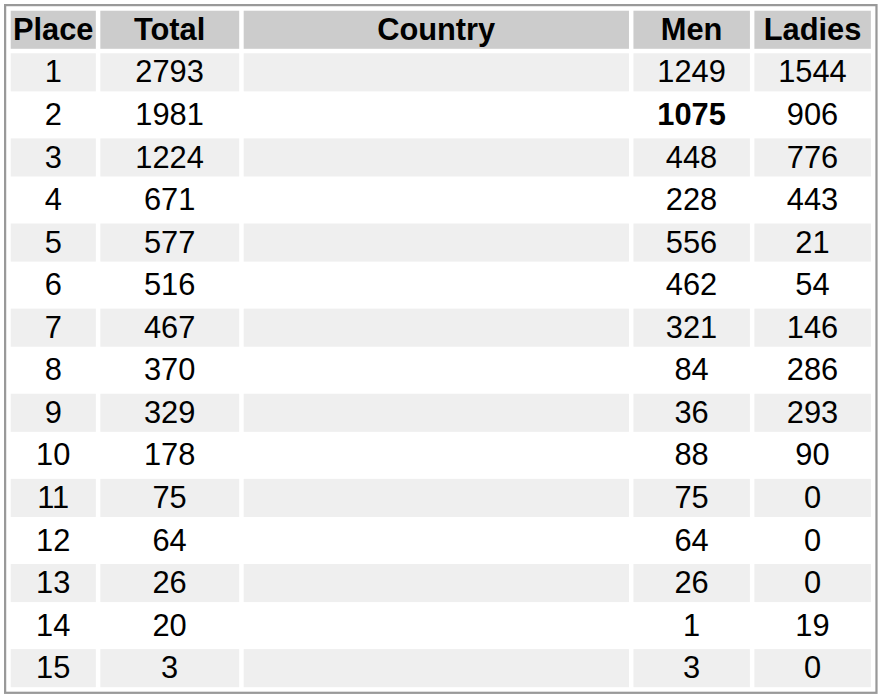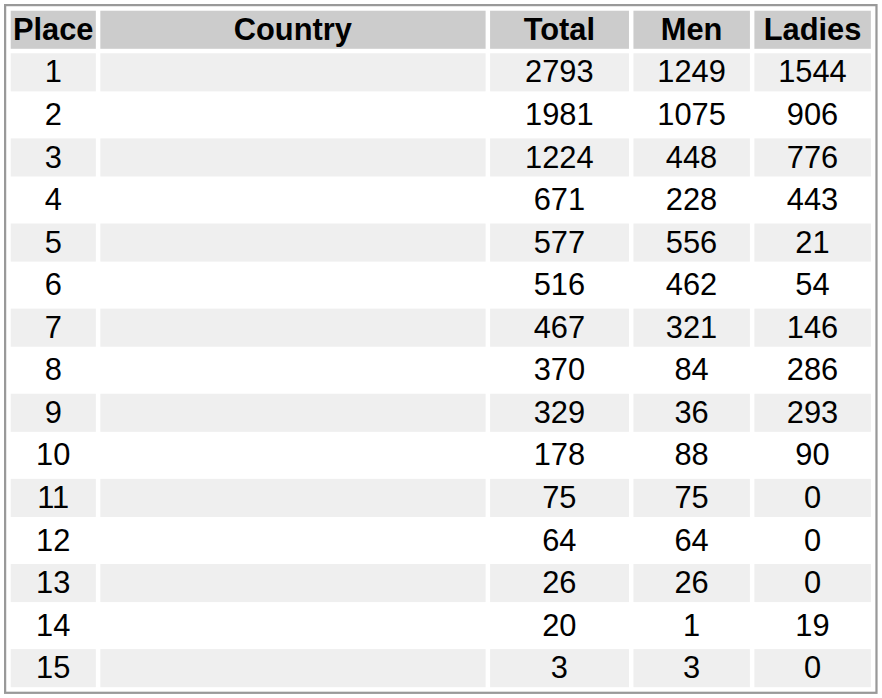columns swapped: Country <-> Total
2 | Men: bold -> normal
